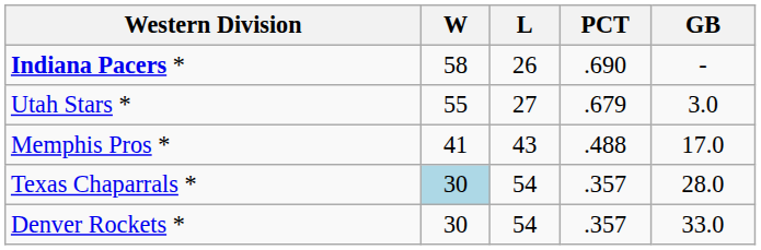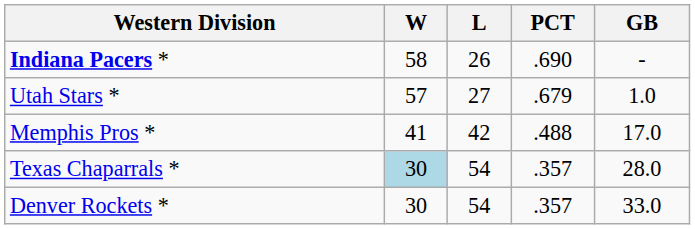Utah Stars * | W: 55 -> 57
Utah Stars * | GB: 3.0 -> 1.0
Memphis Pros * | L: 43 -> 42
